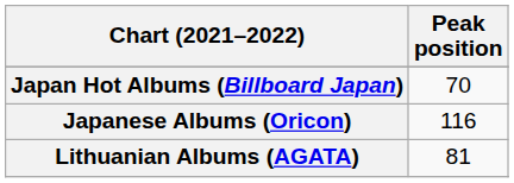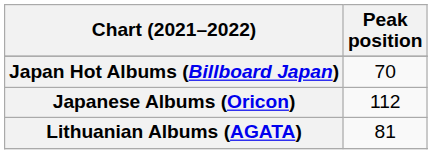Japanese Albums (Oricon) | Peak position: 116 -> 112
